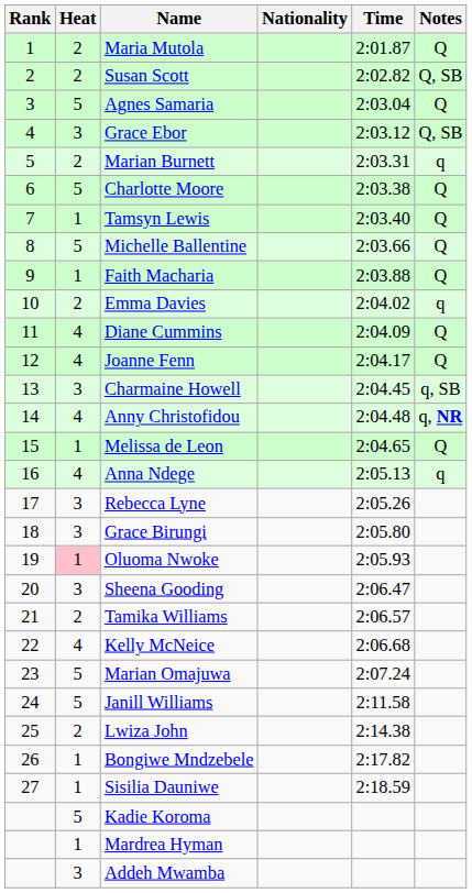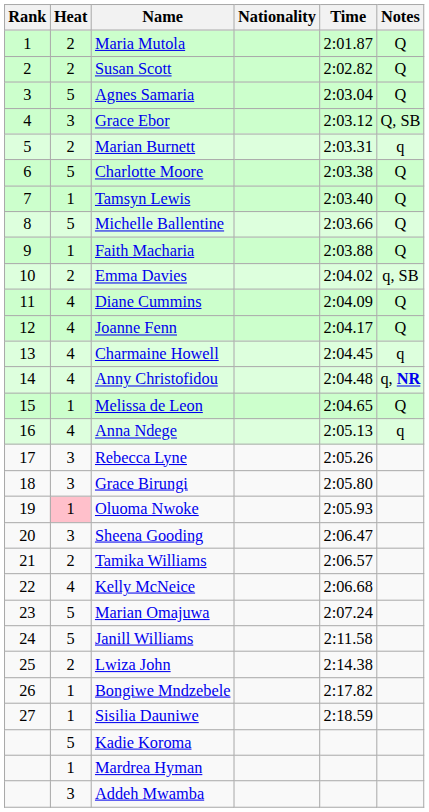Susan Scott | Notes: Q, SB -> Q
Emma Davies | Notes: q -> q, SB
Charmaine Howell | Heat: 3 -> 4
Charmaine Howell | Notes: q, SB -> q
